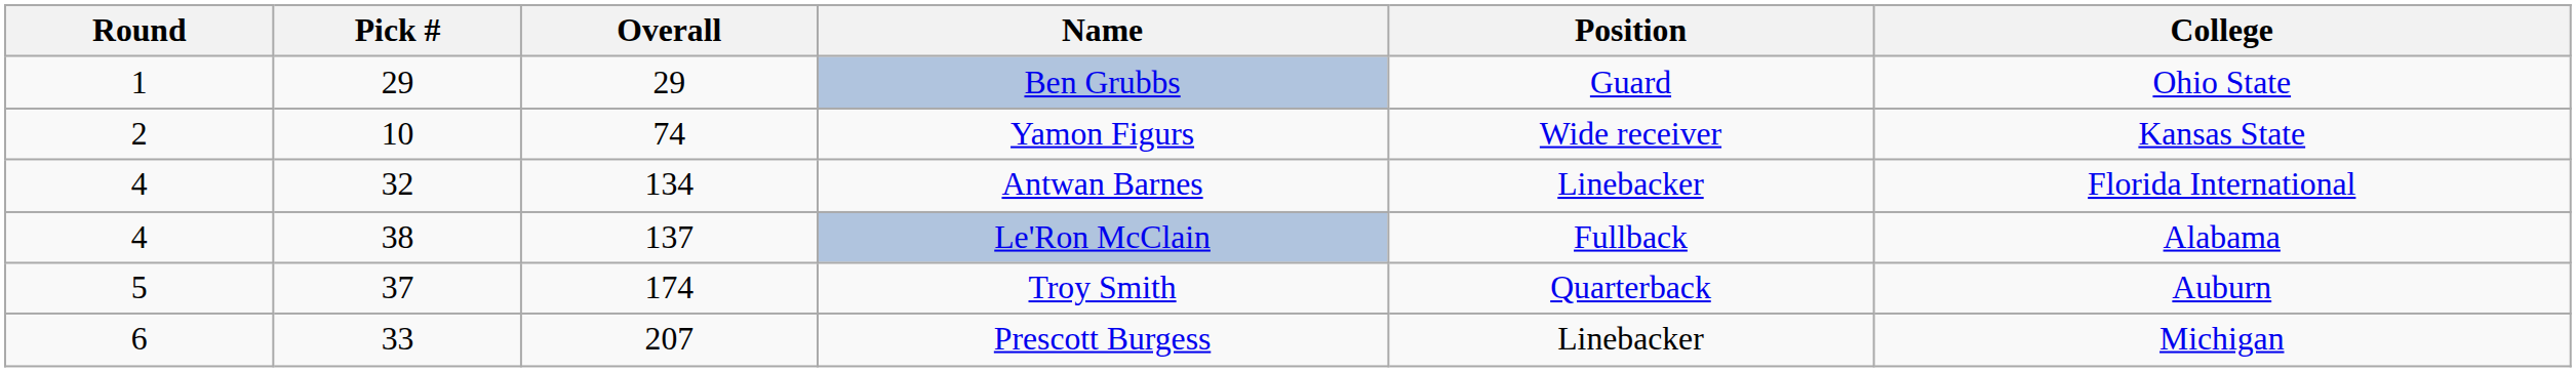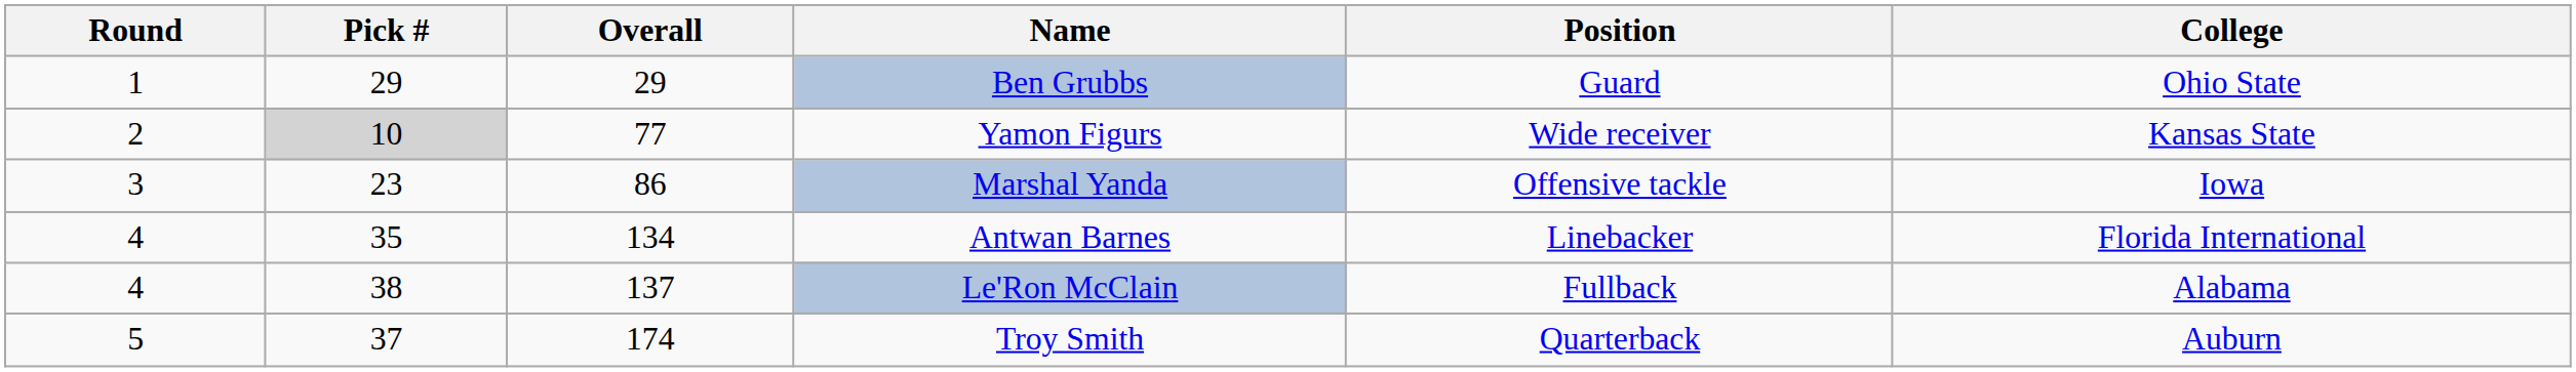Yamon Figurs | Pick #: no background -> lightgrey background
Yamon Figurs | Overall: 74 -> 77
+ row: 3 | 23 | 86 | Marshal Yanda | Offensive tackle | Iowa
Antwan Barnes | Pick #: 32 -> 35
- row: 6 | 33 | 207 | Prescott Burgess | Linebacker | Michigan
